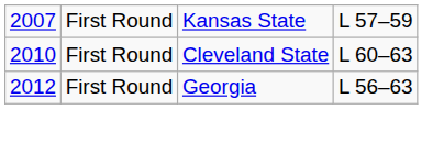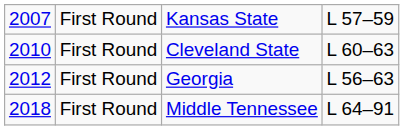+ row: 2018 | First Round | Middle Tennessee | L 64–91
